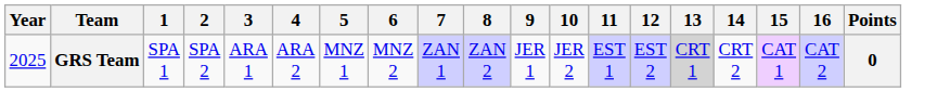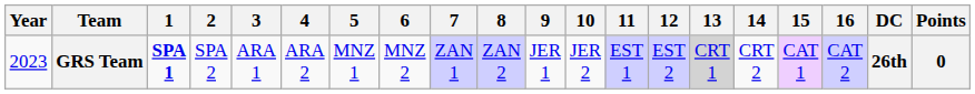+ column: DC | 26th
GRS Team | Year: 2025 -> 2023
GRS Team | 1: normal -> bold
